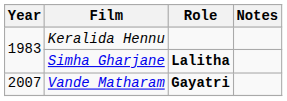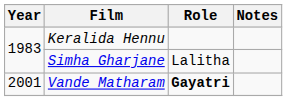Simha Gharjane | Role: bold -> normal
Vande Matharam | Year: 2007 -> 2001
